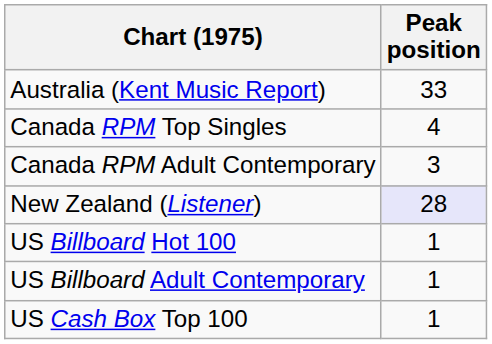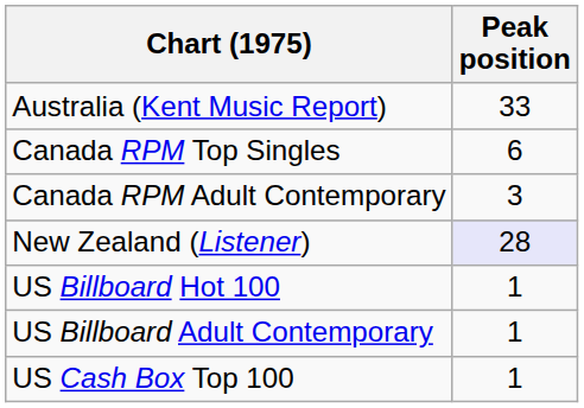Canada RPM Top Singles | Peak position: 4 -> 6
